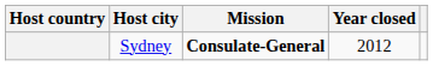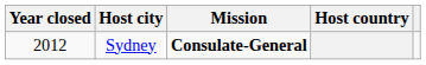columns swapped: Host country <-> Year closed
